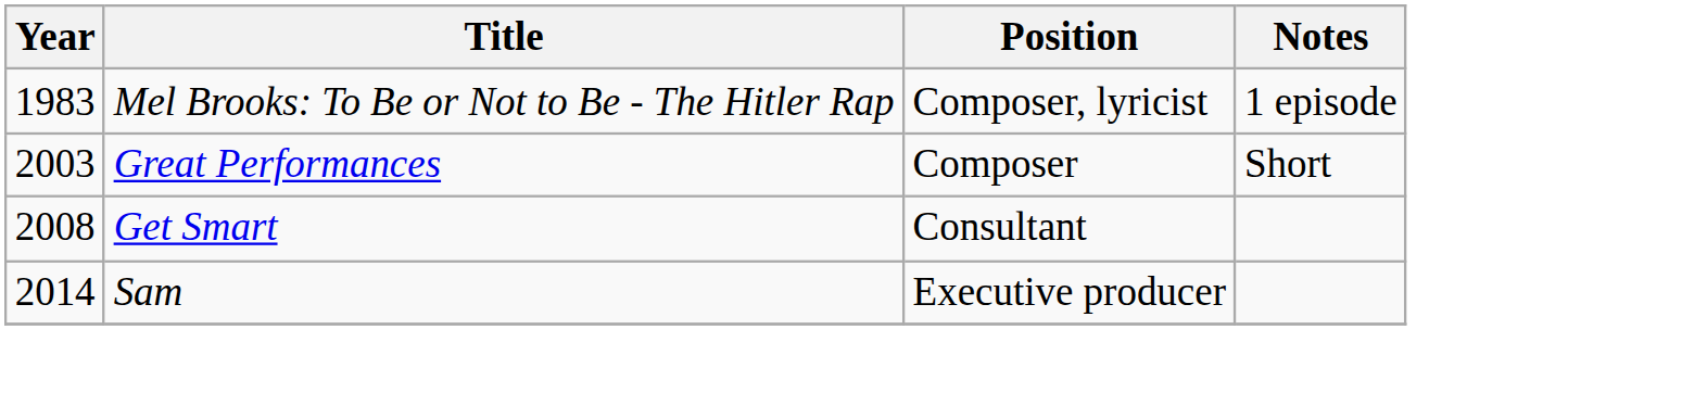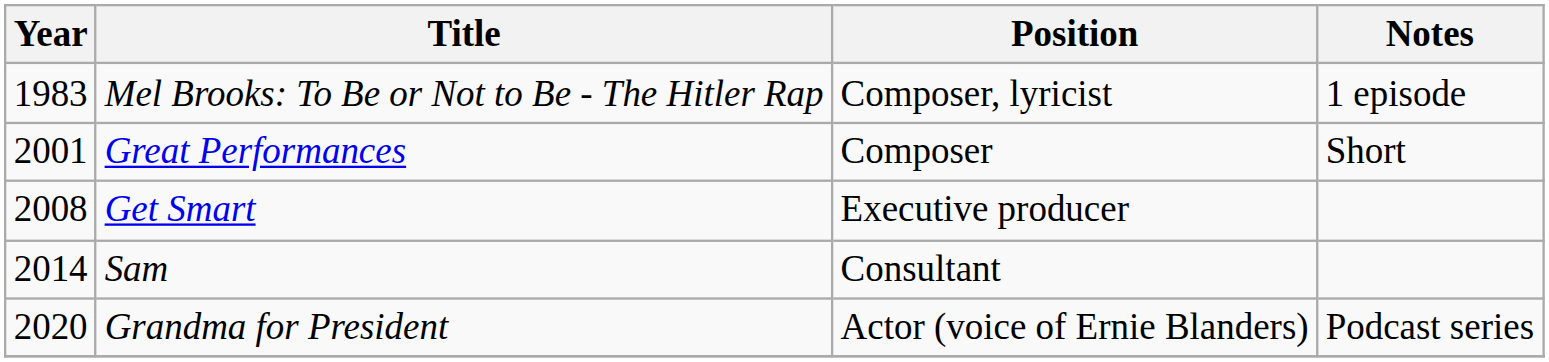Great Performances | Year: 2003 -> 2001
Get Smart | Position: Consultant -> Executive producer
Sam | Position: Executive producer -> Consultant
+ row: 2020 | Grandma for President | Actor (voice of Ernie Blanders) | Podcast series
